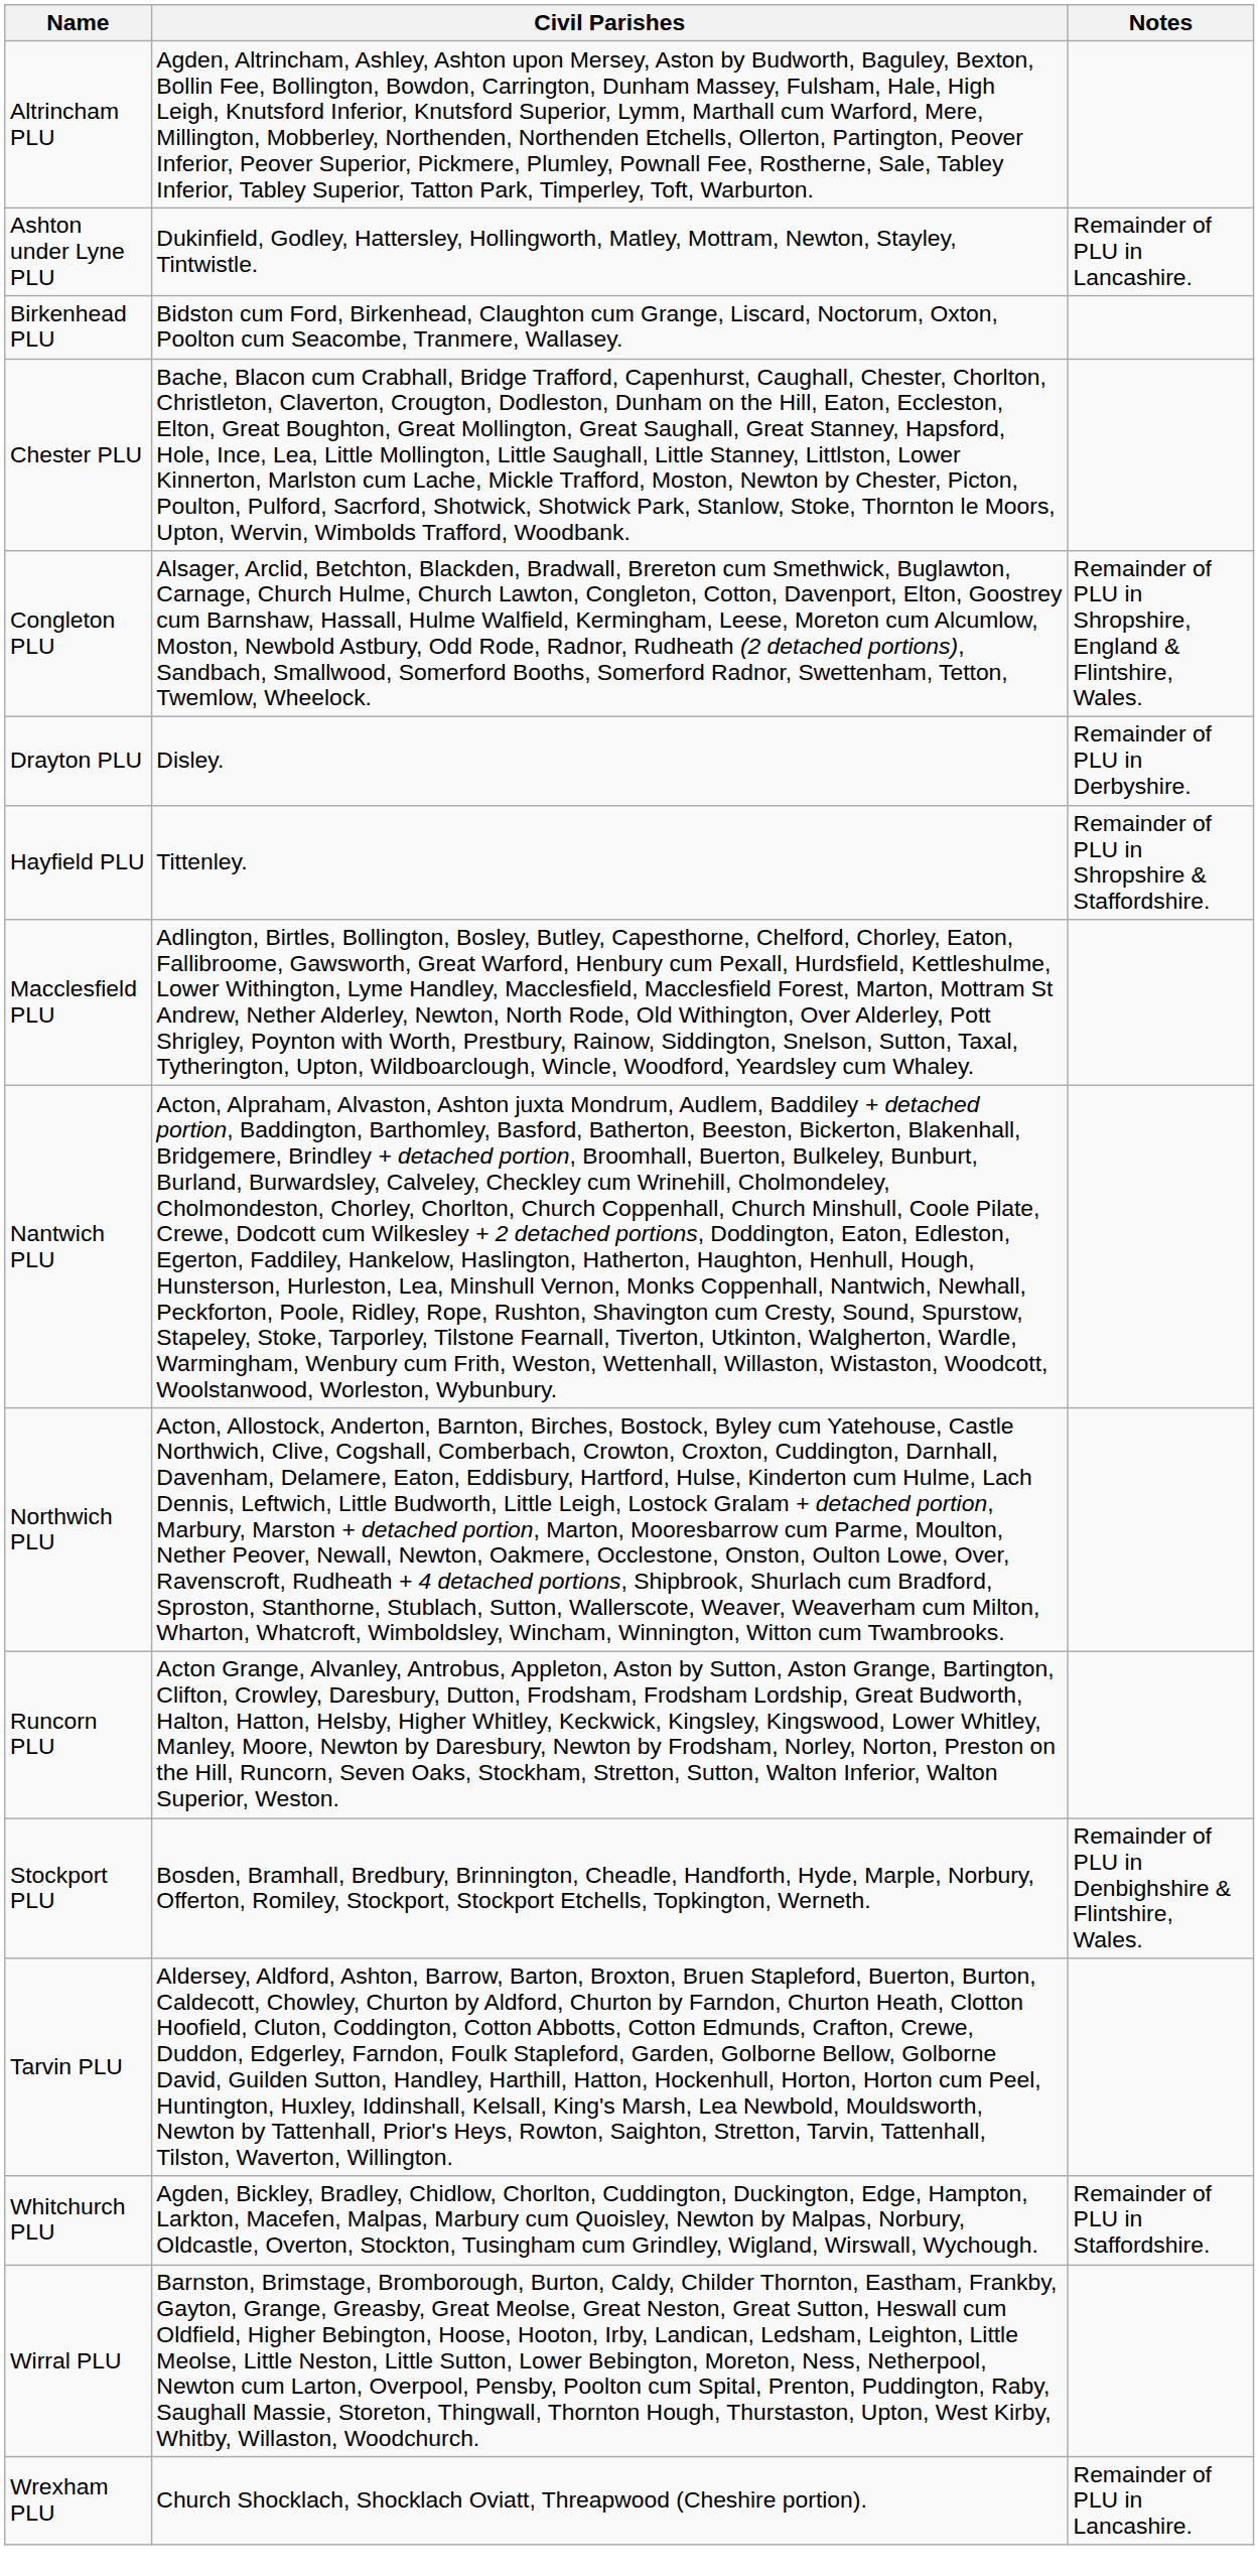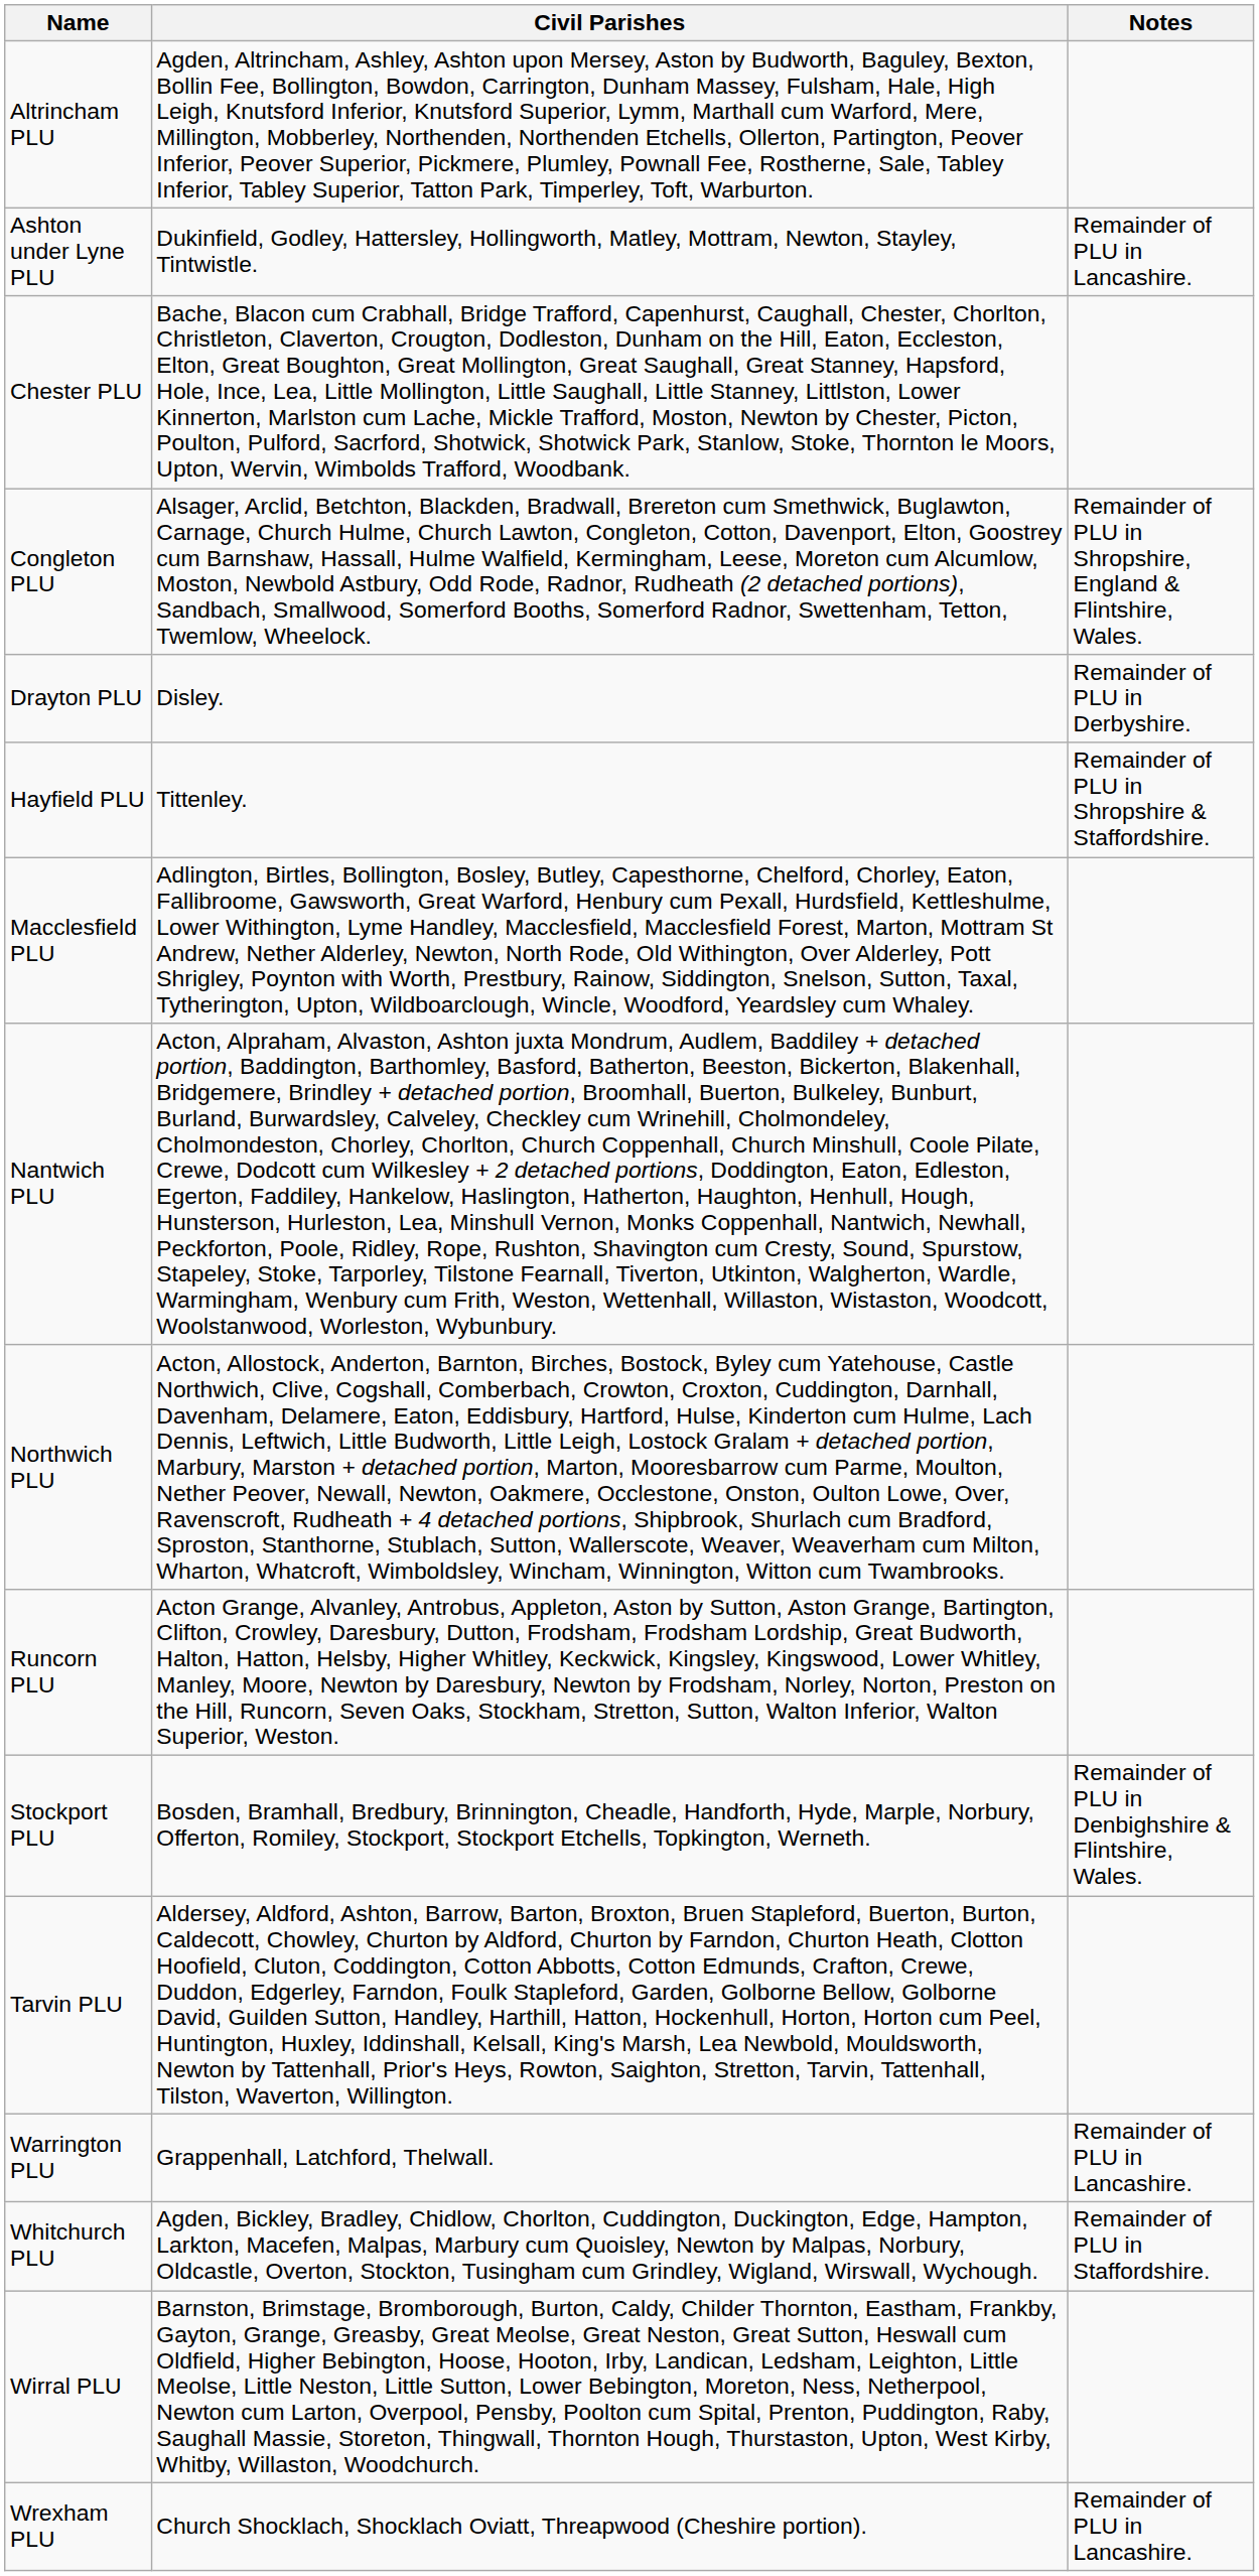- row: Birkenhead PLU | Bidston cum Ford, Birkenhead, Claughton cum Grange, Liscard, Noctorum, Oxton, Poolton cum Seacombe, Tranmere, Wallasey.
+ row: Warrington PLU | Grappenhall, Latchford, Thelwall. | Remainder of PLU in Lancashire.
